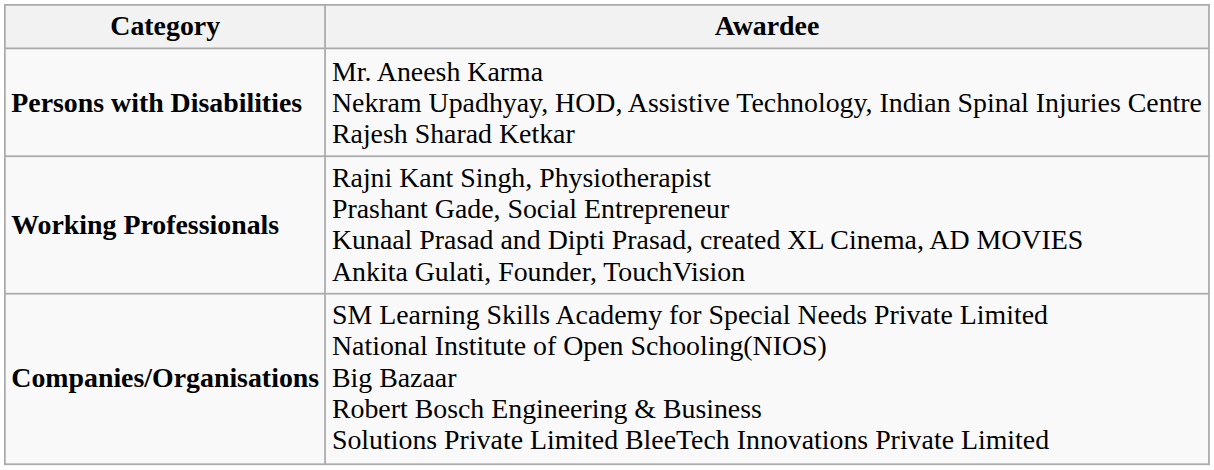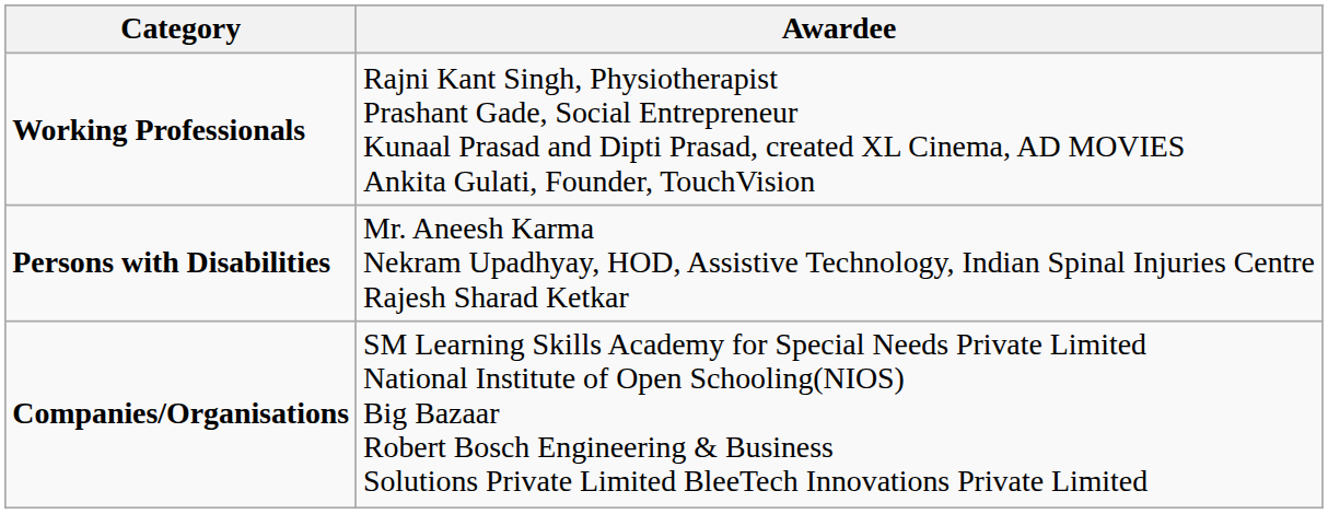rows swapped: Persons with Disabilities <-> Working Professionals
